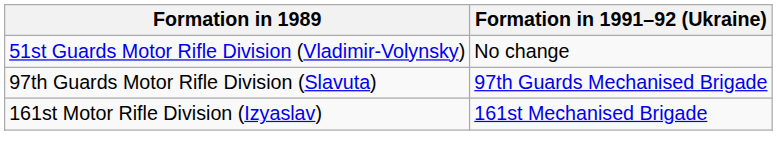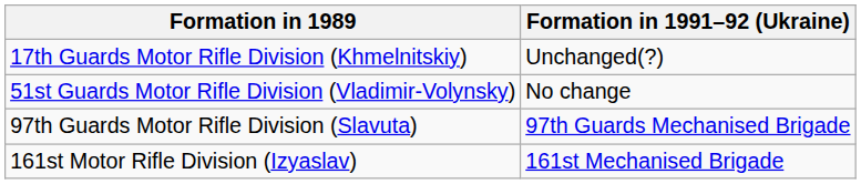+ row: 17th Guards Motor Rifle Division (Khmelnitskiy) | Unchanged(?)
